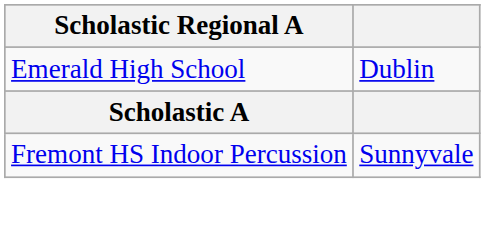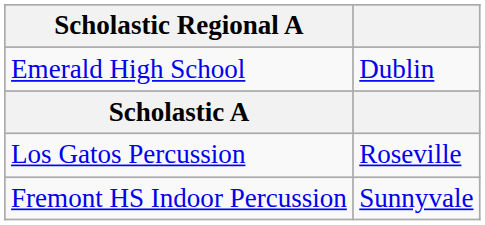+ row: Los Gatos Percussion | Roseville
